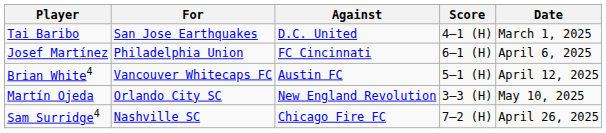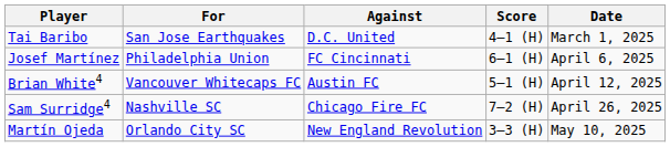rows swapped: Sam Surridge4 <-> Martín Ojeda
